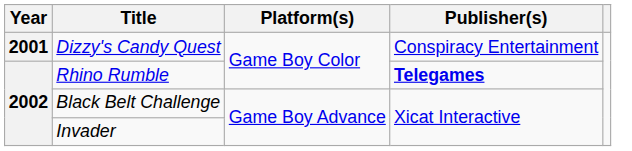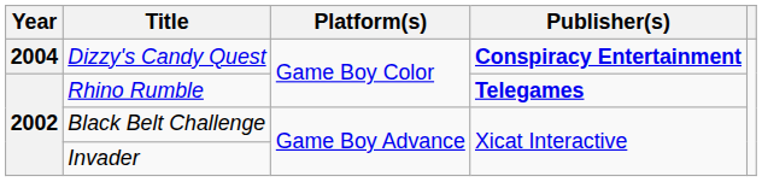Dizzy's Candy Quest | Year: 2001 -> 2004
Dizzy's Candy Quest | Publisher(s): normal -> bold
